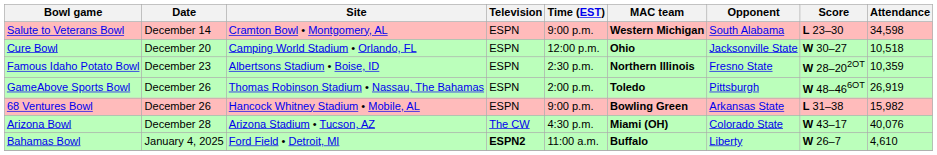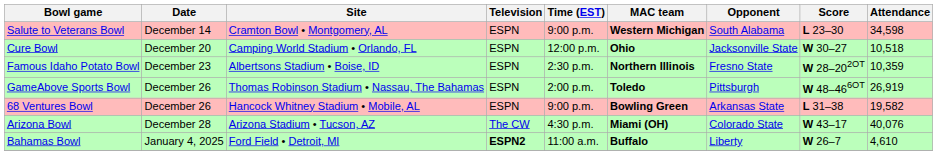68 Ventures Bowl | Attendance: 15,982 -> 19,582
